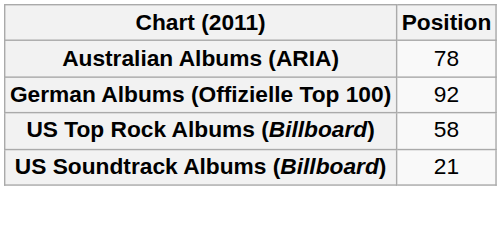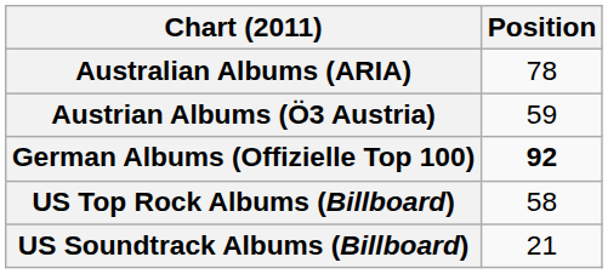+ row: Austrian Albums (Ö3 Austria) | 59
German Albums (Offizielle Top 100) | Position: normal -> bold
